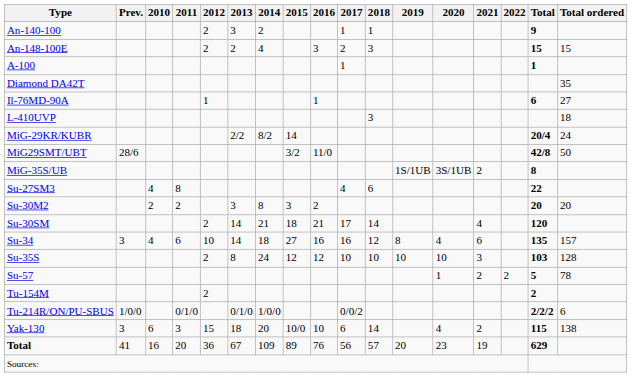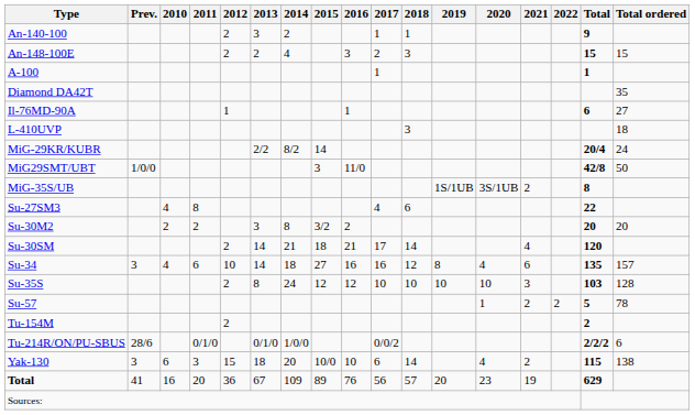MiG29SMT/UBT | Prev.: 28/6 -> 1/0/0
MiG29SMT/UBT | 2015: 3/2 -> 3
Su-30M2 | 2015: 3 -> 3/2
Tu-214R/ON/PU-SBUS | Prev.: 1/0/0 -> 28/6
